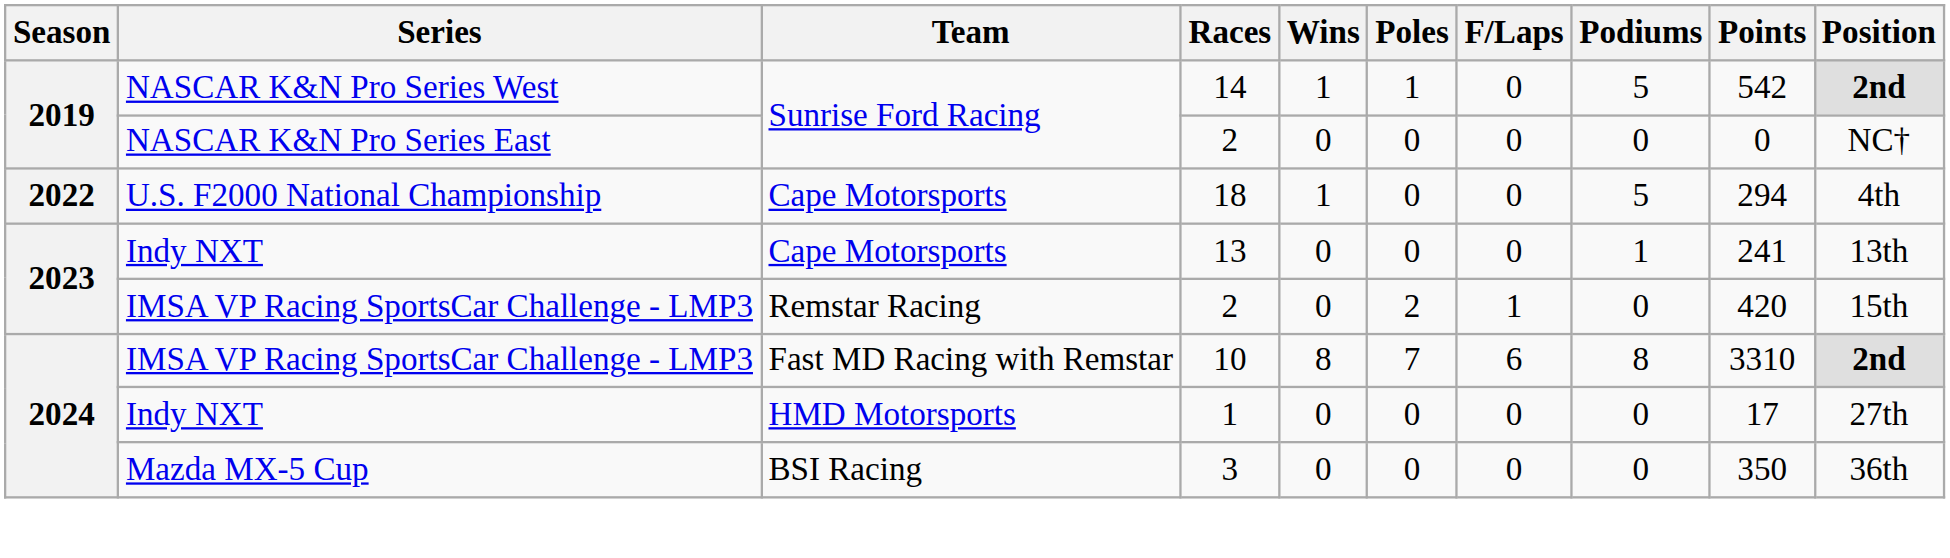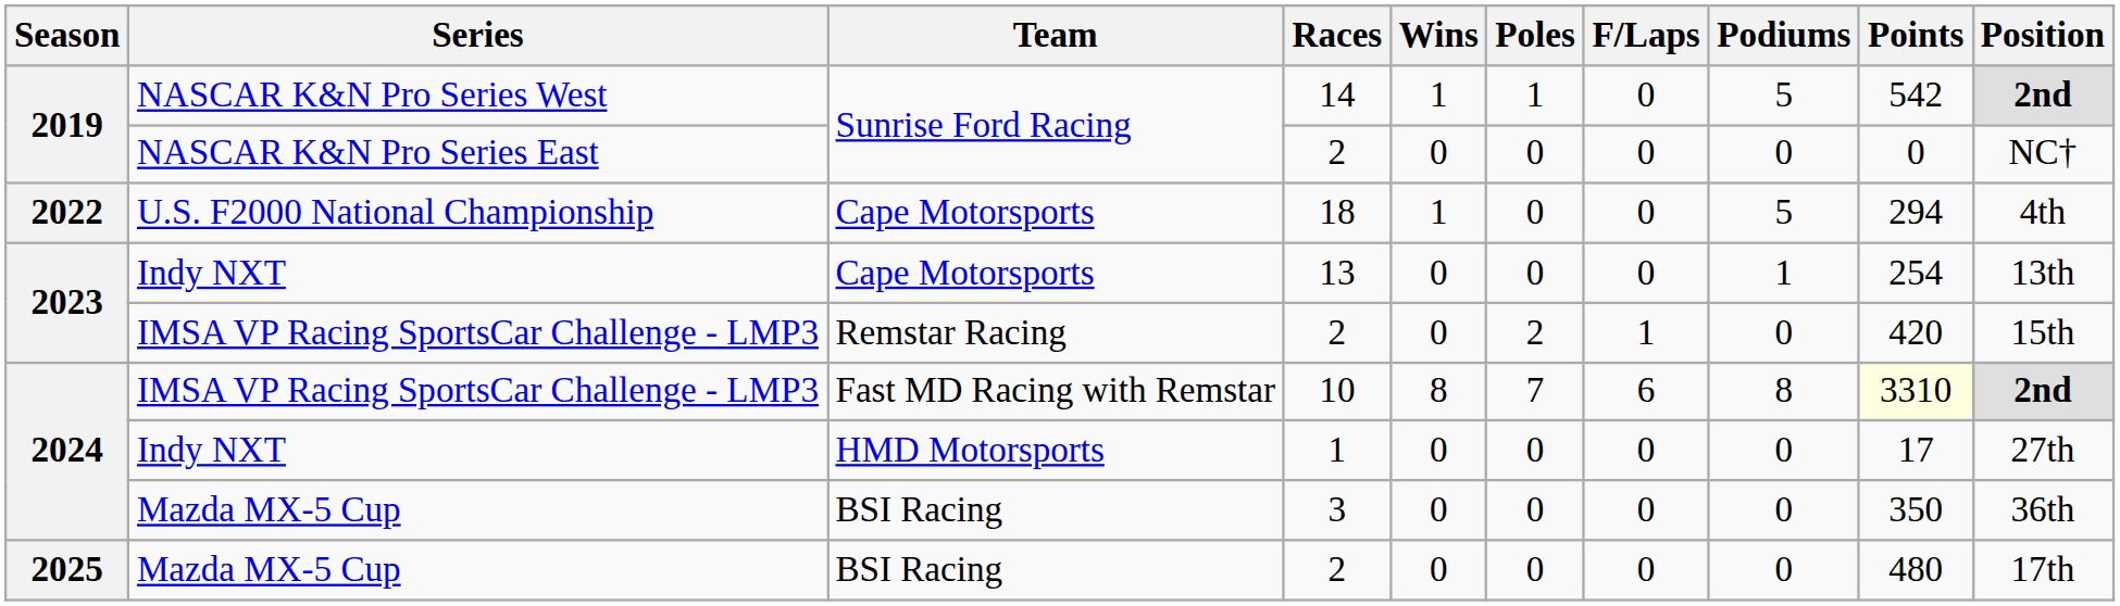13 | Points: 241 -> 254
10 | Points: no background -> lightyellow background
+ row: 2025 | Mazda MX-5 Cup | BSI Racing | 2 | 0 | 0 | 0 | 0 | 480 | 17th
